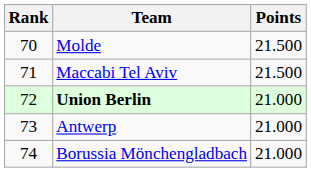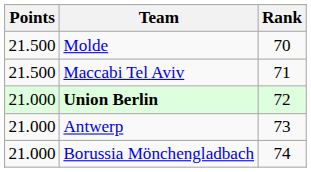columns swapped: Rank <-> Points
